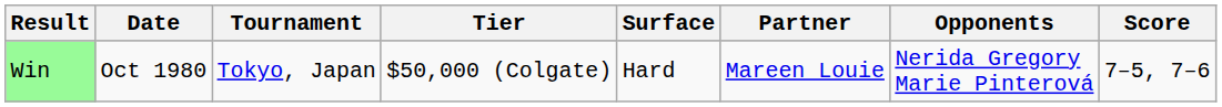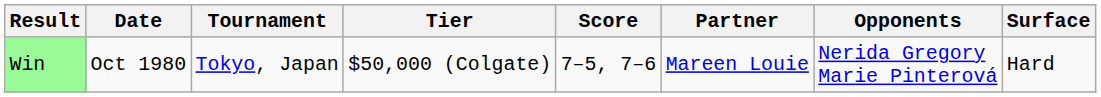columns swapped: Surface <-> Score
